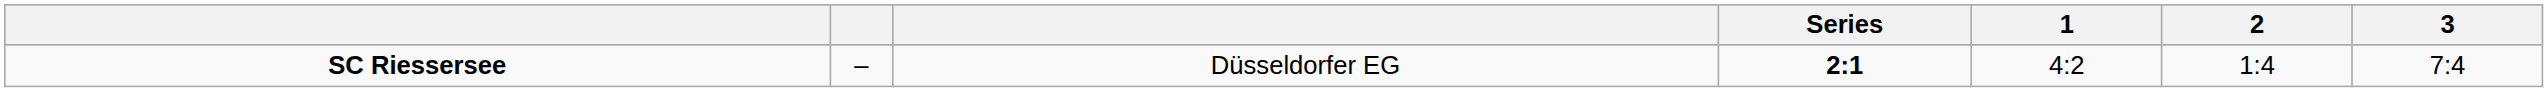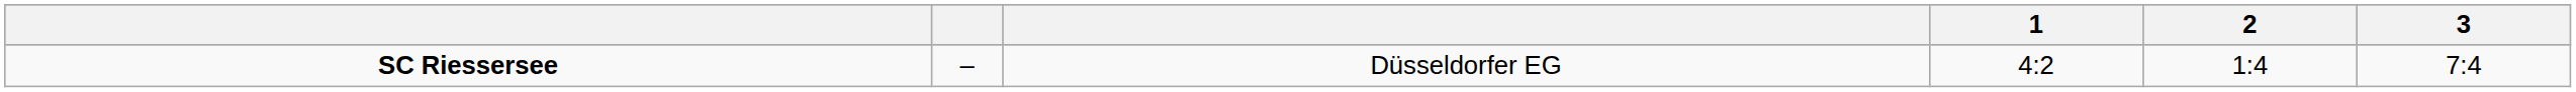- column: Series | 2:1
